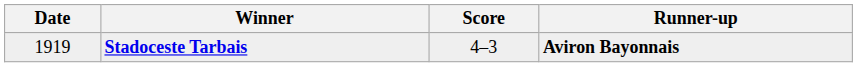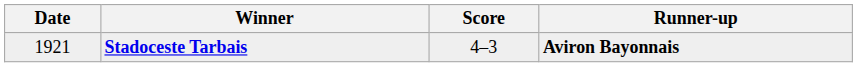Stadoceste Tarbais | Date: 1919 -> 1921
